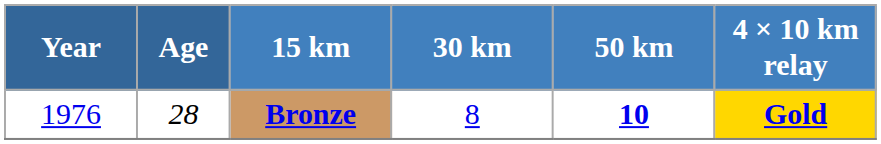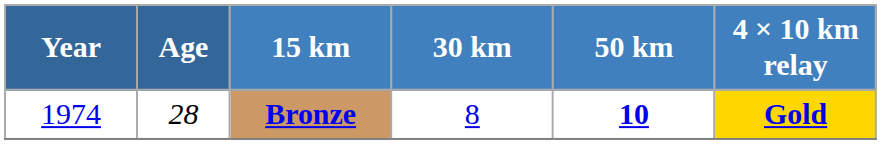Bronze | Year: 1976 -> 1974
